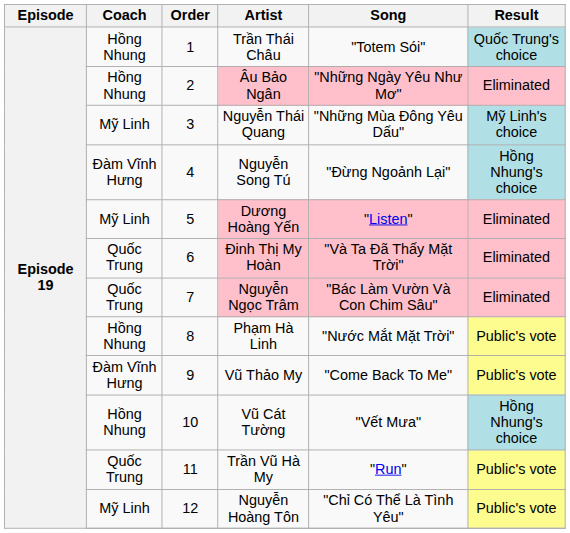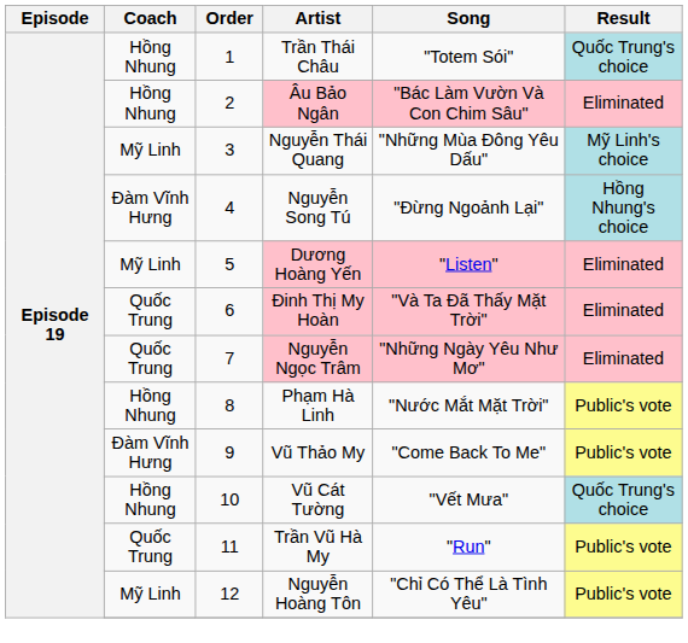Âu Bảo Ngân | Song: "Những Ngày Yêu Như Mơ" -> "Bác Làm Vườn Và Con Chim Sâu"
Nguyễn Ngọc Trâm | Song: "Bác Làm Vườn Và Con Chim Sâu" -> "Những Ngày Yêu Như Mơ"
Vũ Cát Tường | Result: Hồng Nhung's choice -> Quốc Trung's choice
